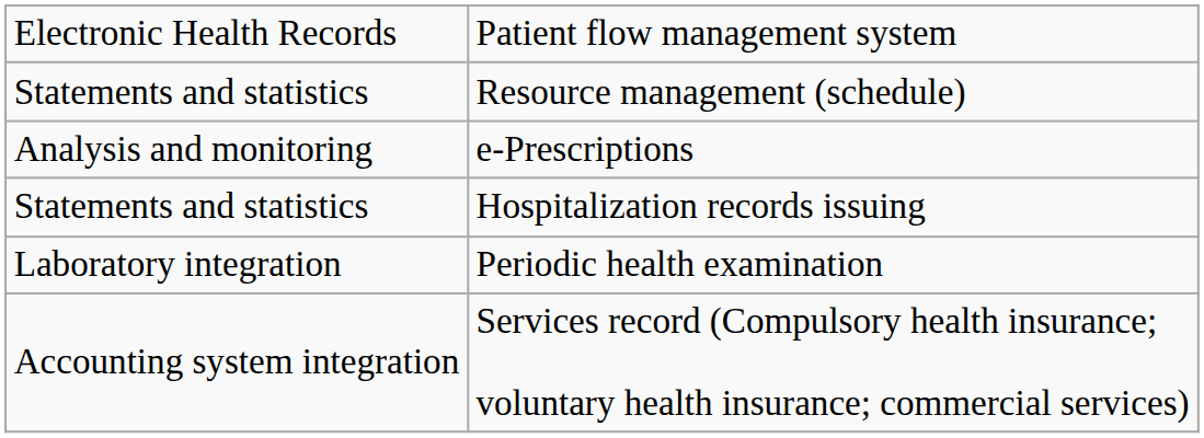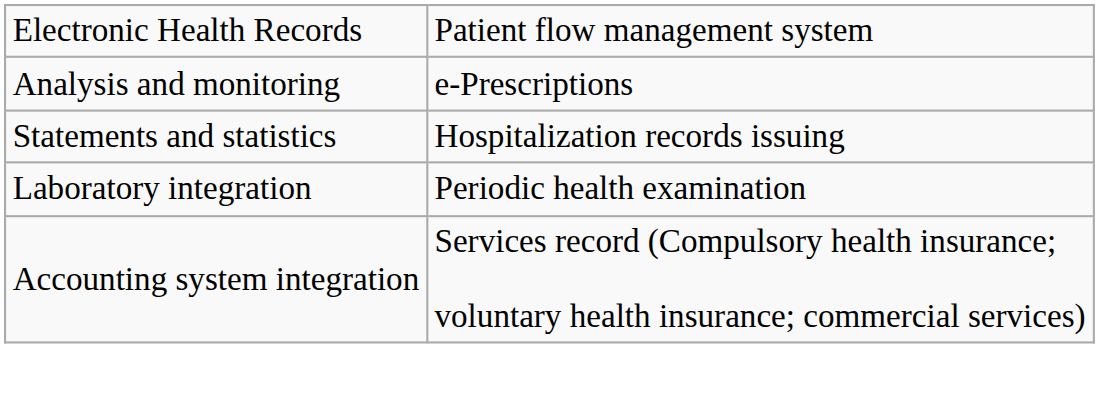- row: Statements and statistics | Resource management (schedule)
